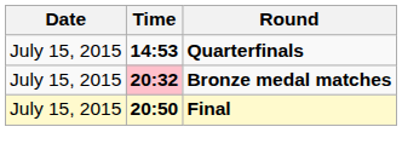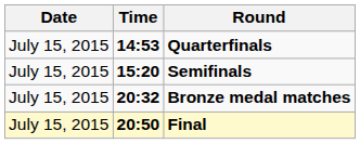+ row: July 15, 2015 | 15:20 | Semifinals
Bronze medal matches | Time: pink background -> no background
